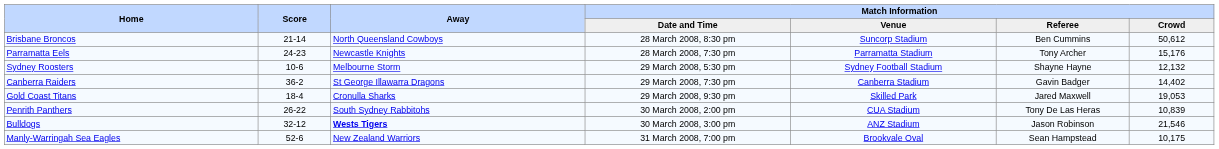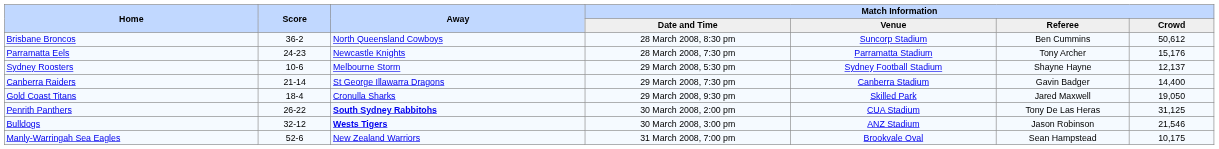Brisbane Broncos | Score: 21-14 -> 36-2
Sydney Roosters | Match Information / Crowd: 12,132 -> 12,137
Canberra Raiders | Score: 36-2 -> 21-14
Canberra Raiders | Match Information / Crowd: 14,402 -> 14,400
Gold Coast Titans | Match Information / Crowd: 19,053 -> 19,050
Penrith Panthers | Away: normal -> bold
Penrith Panthers | Match Information / Crowd: 10,839 -> 31,125
